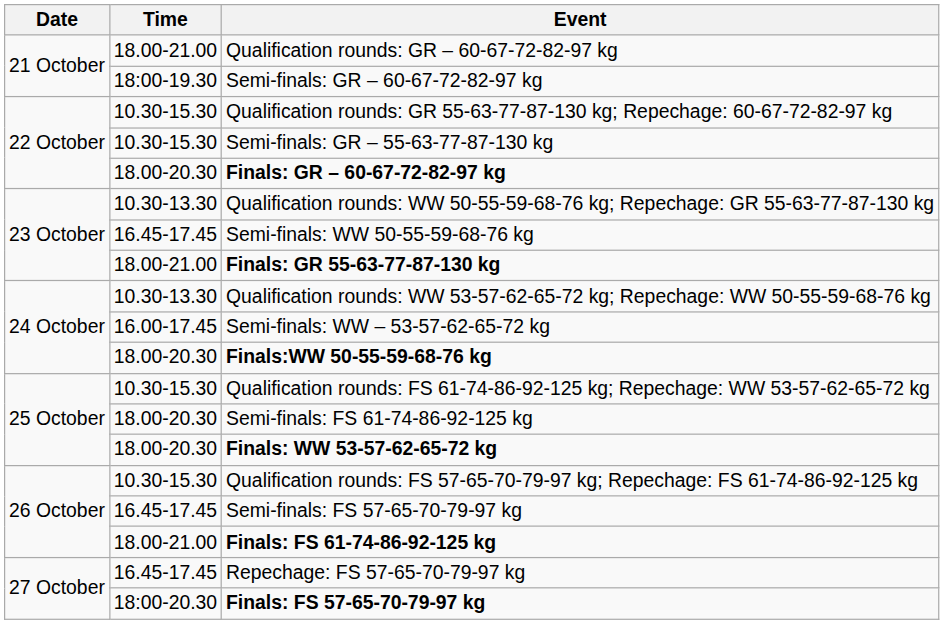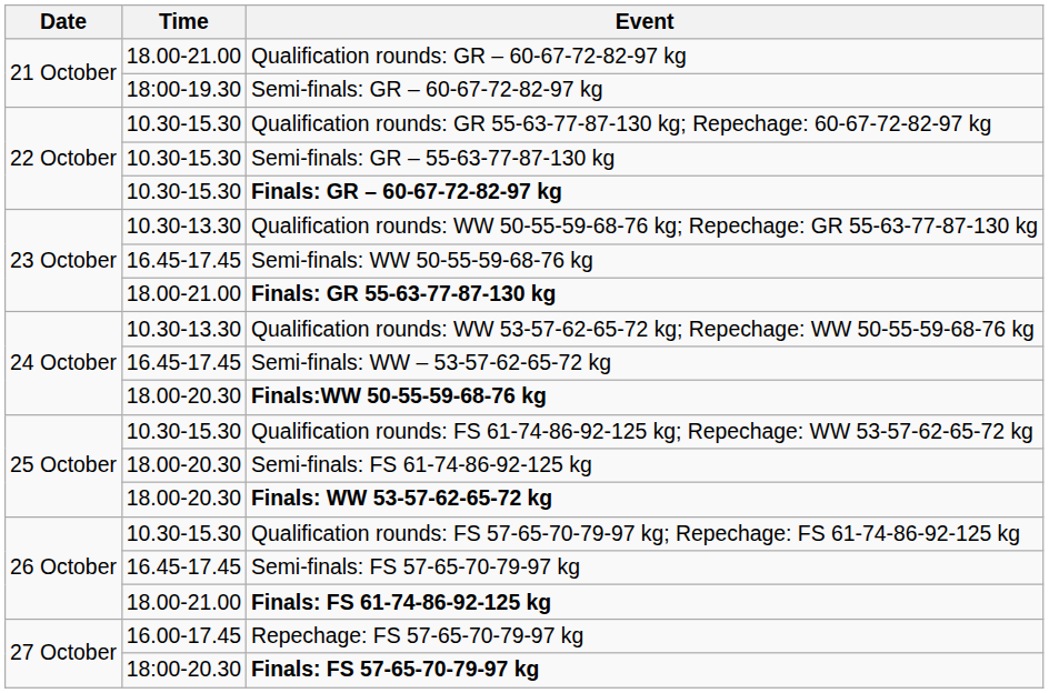Finals: GR – 60-67-72-82-97 kg | Time: 18.00-20.30 -> 10.30-15.30
Semi-finals: WW – 53-57-62-65-72 kg | Time: 16.00-17.45 -> 16.45-17.45
Repechage: FS 57-65-70-79-97 kg | Time: 16.45-17.45 -> 16.00-17.45
